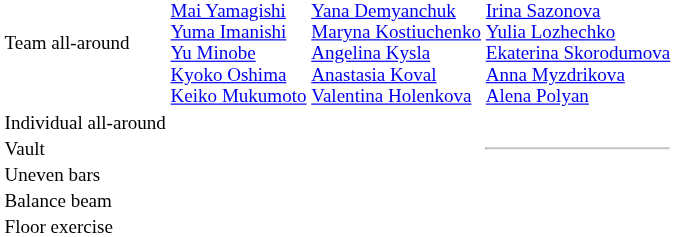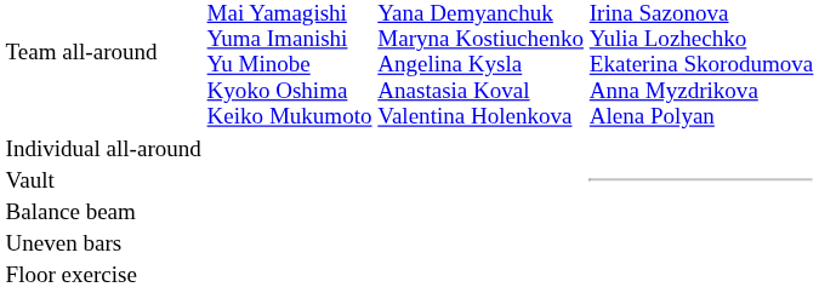rows swapped: Uneven bars <-> Balance beam
